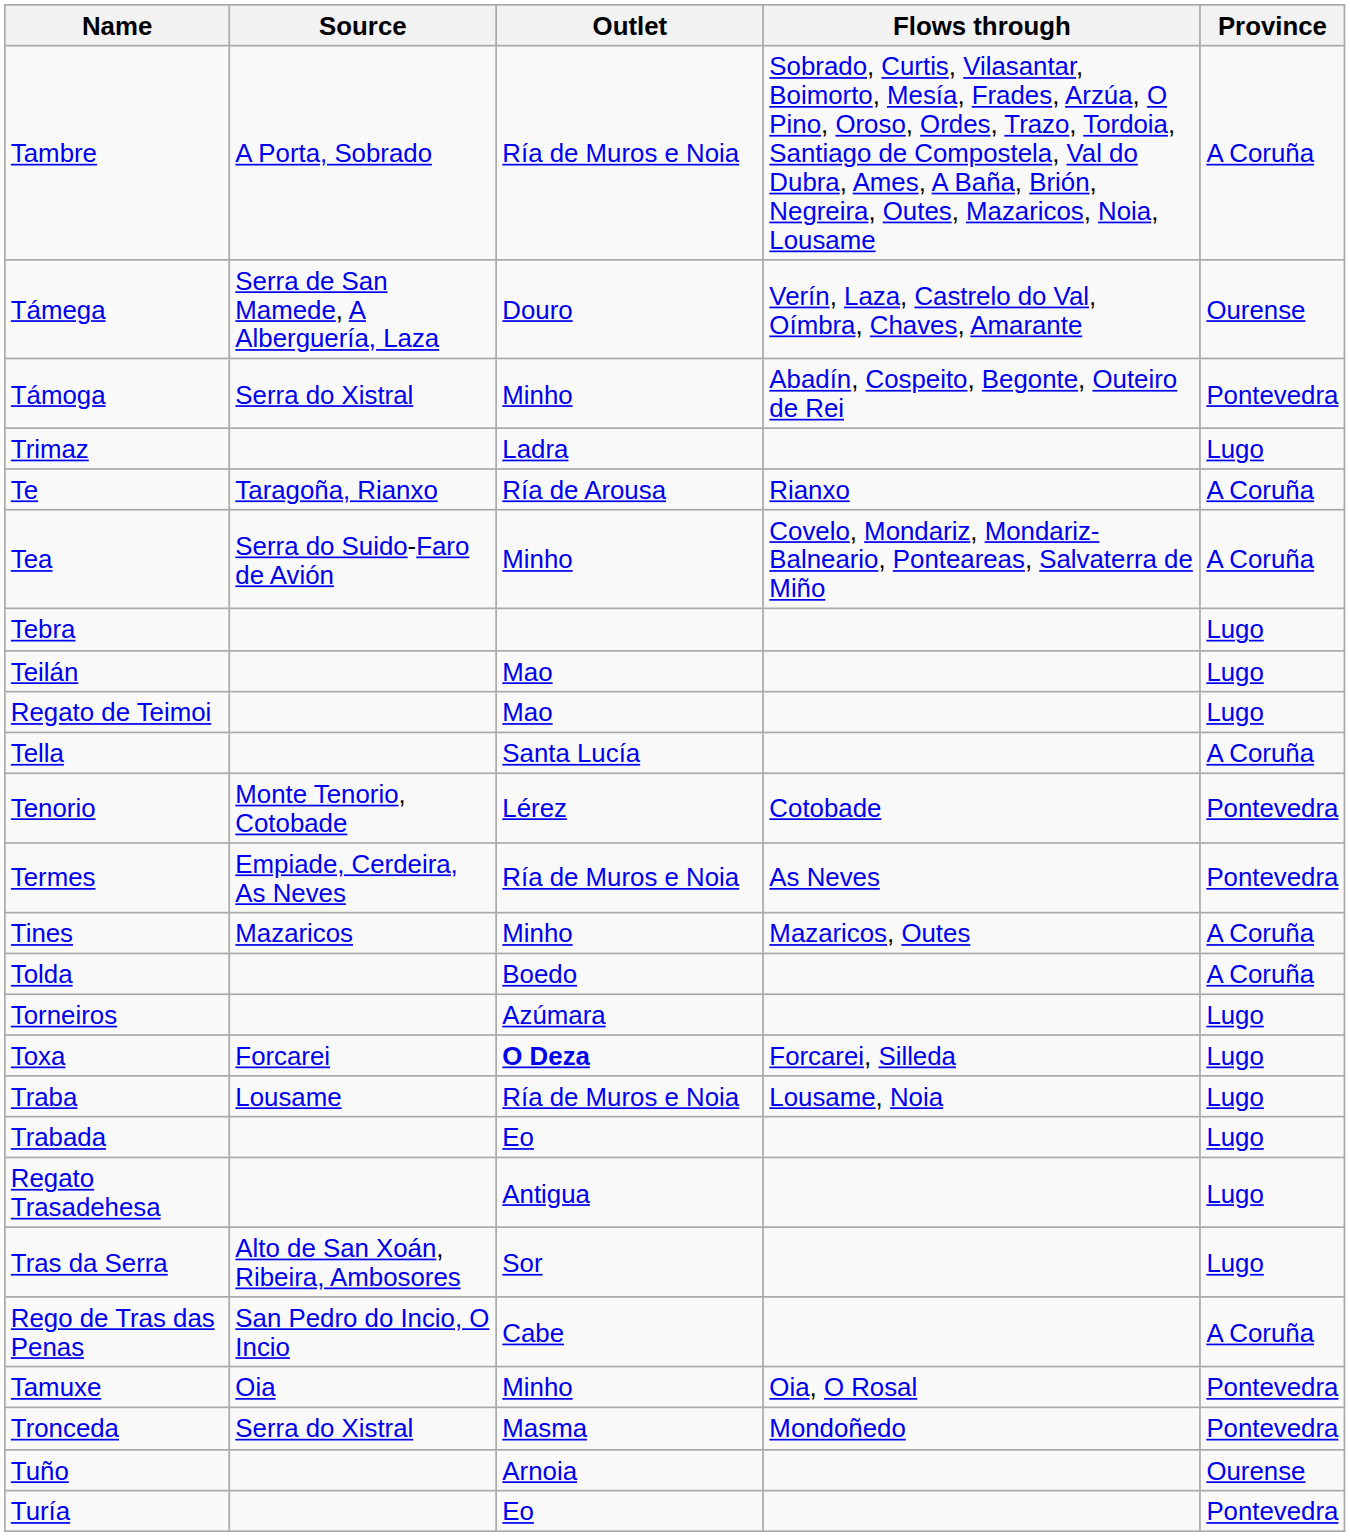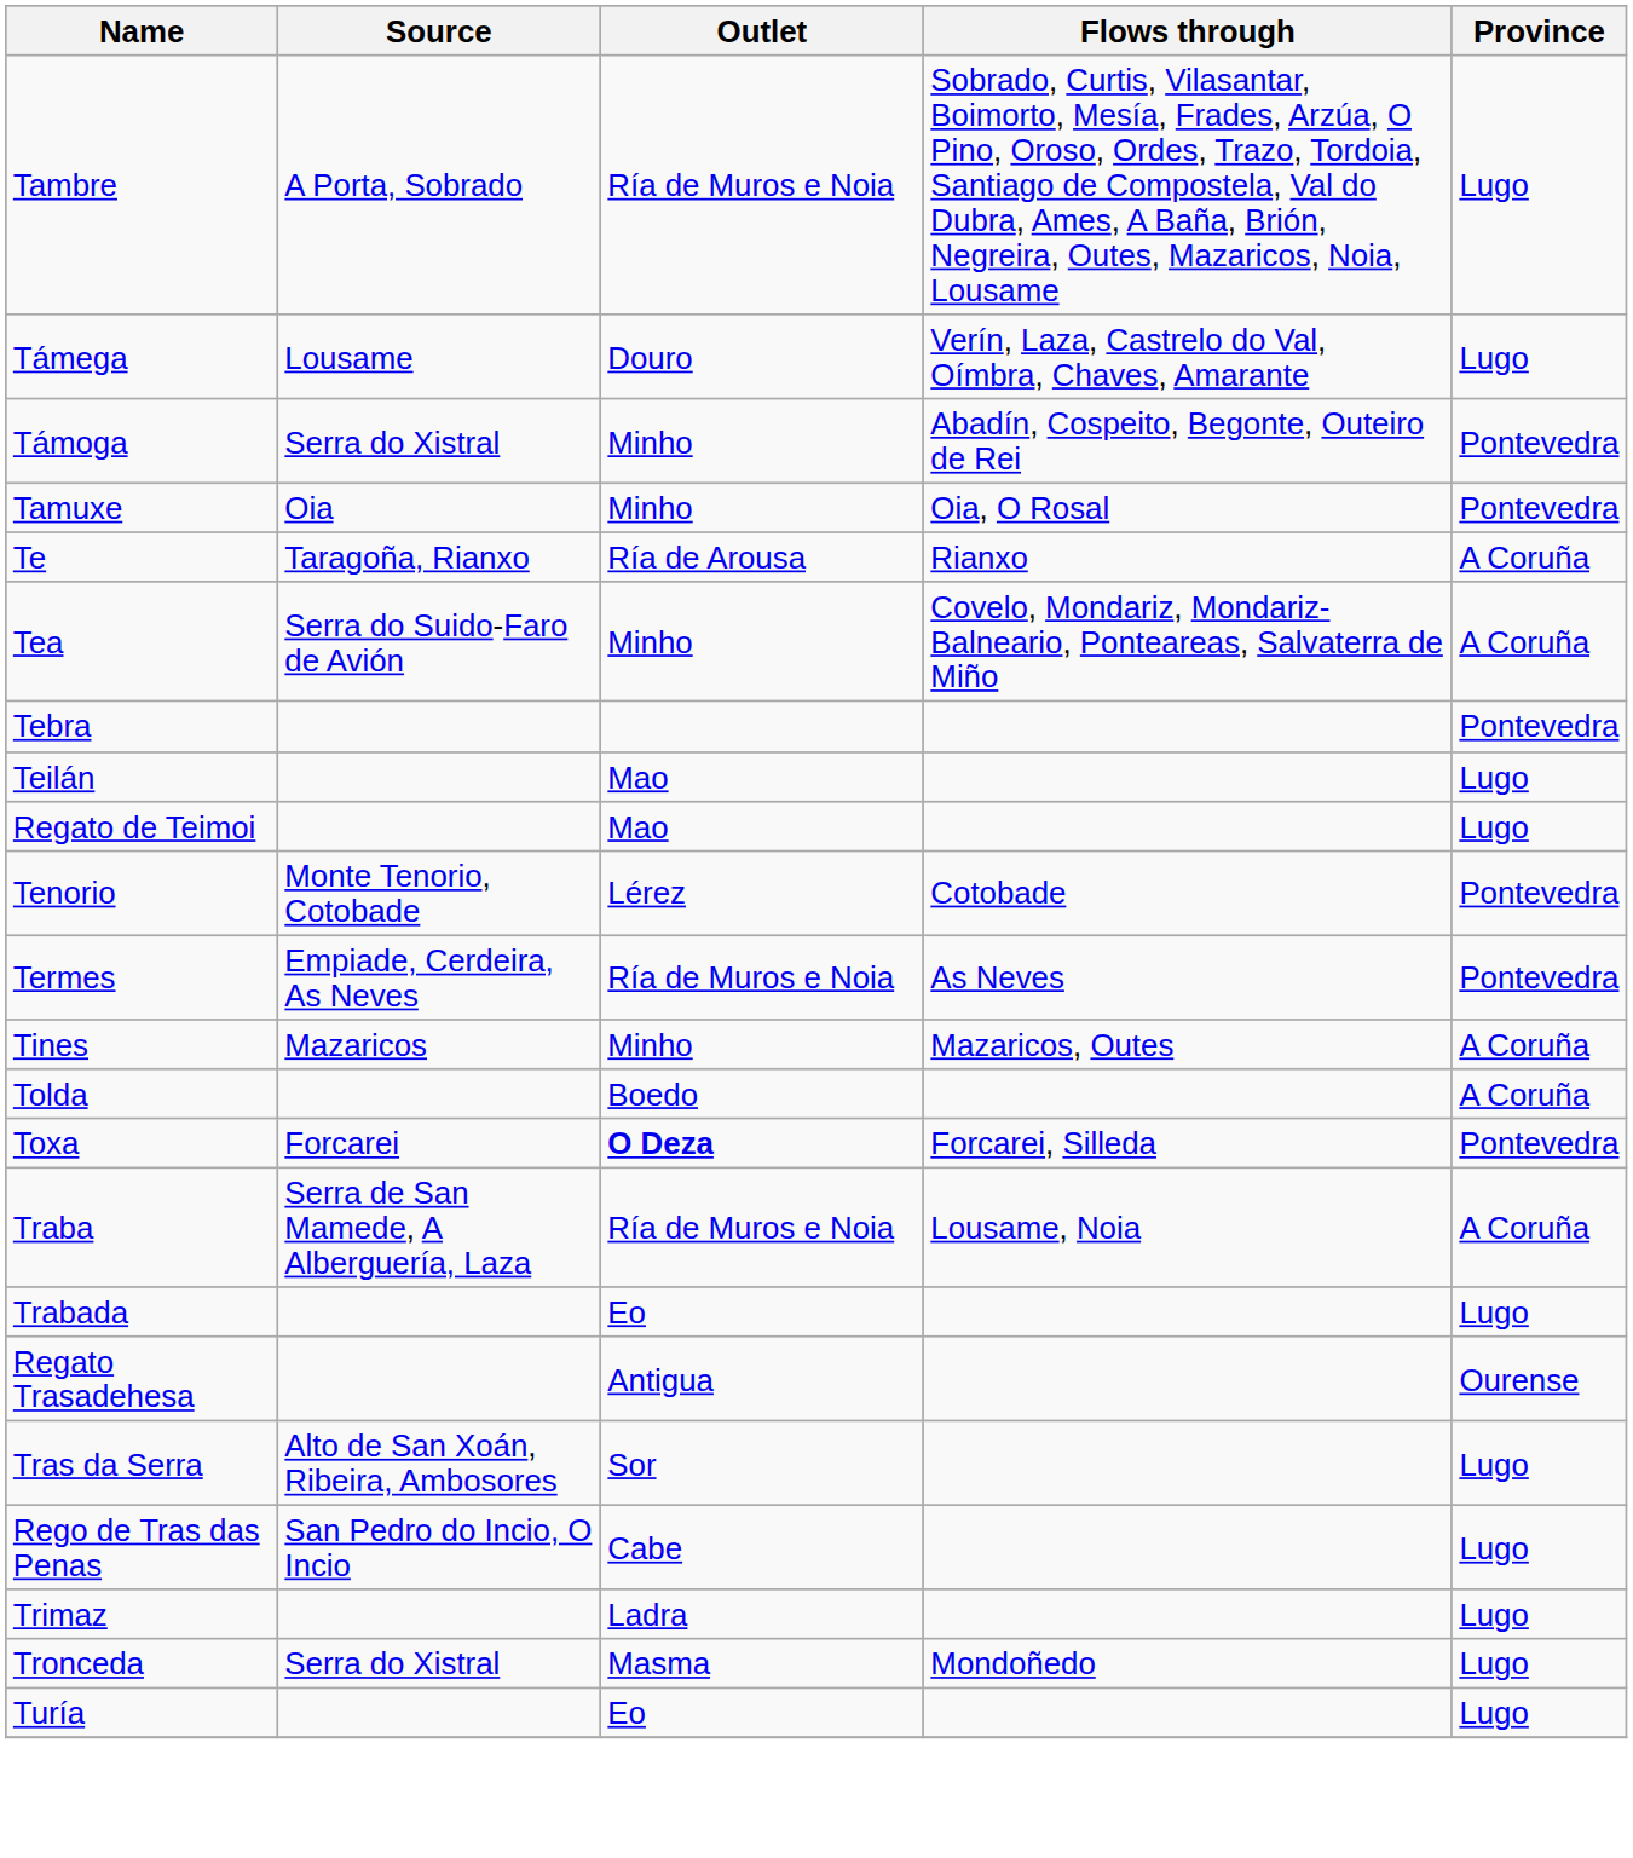Tambre | Province: A Coruña -> Lugo
Támega | Source: Serra de San Mamede, A Alberguería, Laza -> Lousame
Támega | Province: Ourense -> Lugo
rows swapped: Tamuxe <-> Trimaz
Tebra | Province: Lugo -> Pontevedra
- row: Tella | Santa Lucía | A Coruña
- row: Torneiros | Azúmara | Lugo
Toxa | Province: Lugo -> Pontevedra
Traba | Source: Lousame -> Serra de San Mamede, A Alberguería, Laza
Traba | Province: Lugo -> A Coruña
Regato Trasadehesa | Province: Lugo -> Ourense
Rego de Tras das Penas | Province: A Coruña -> Lugo
Tronceda | Province: Pontevedra -> Lugo
- row: Tuño | Arnoia | Ourense
Turía | Province: Pontevedra -> Lugo
